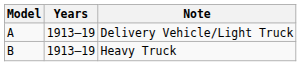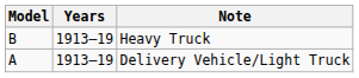rows swapped: Delivery Vehicle/Light Truck <-> Heavy Truck
